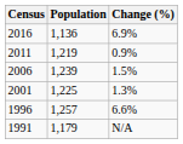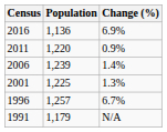2011 | Population: 1,219 -> 1,220
2006 | Change (%): 1.5% -> 1.4%
1996 | Change (%): 6.6% -> 6.7%
